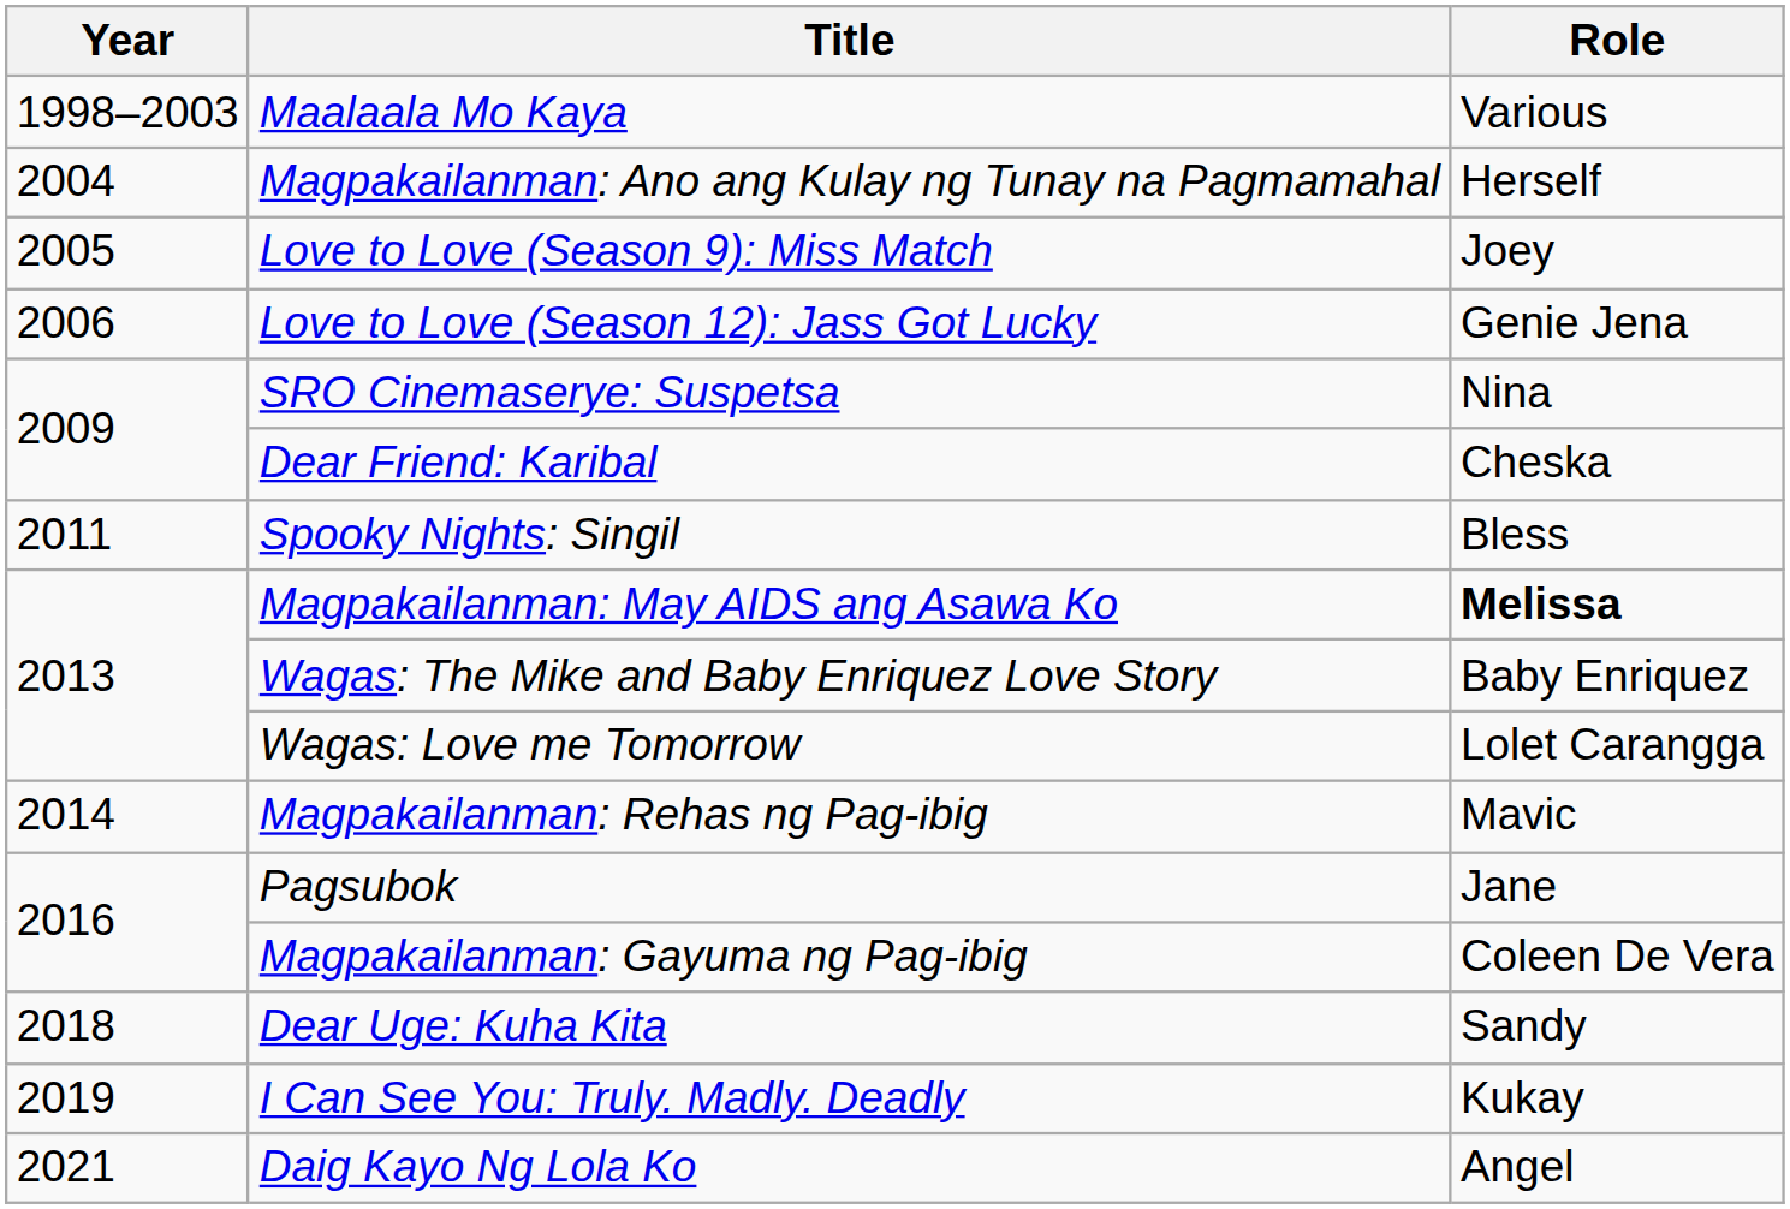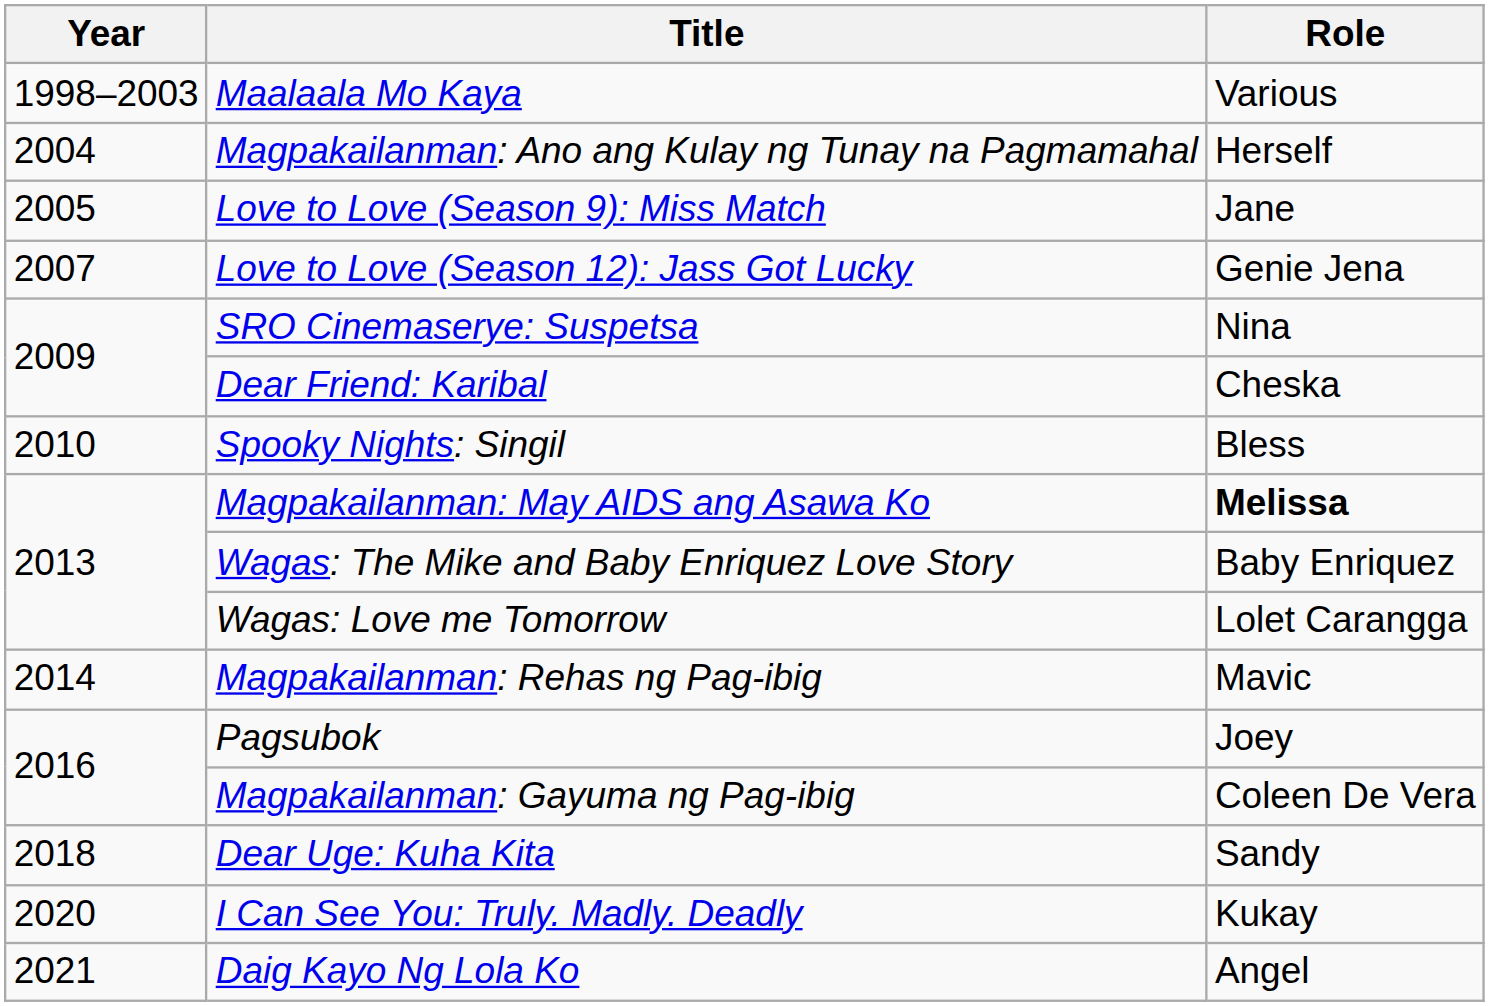Love to Love (Season 9): Miss Match | Role: Joey -> Jane
Love to Love (Season 12): Jass Got Lucky | Year: 2006 -> 2007
Spooky Nights: Singil | Year: 2011 -> 2010
Pagsubok | Role: Jane -> Joey
I Can See You: Truly. Madly. Deadly | Year: 2019 -> 2020
